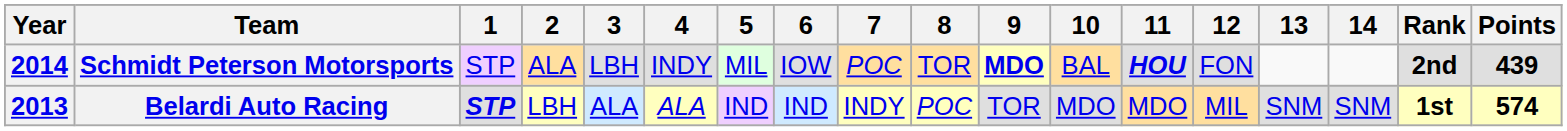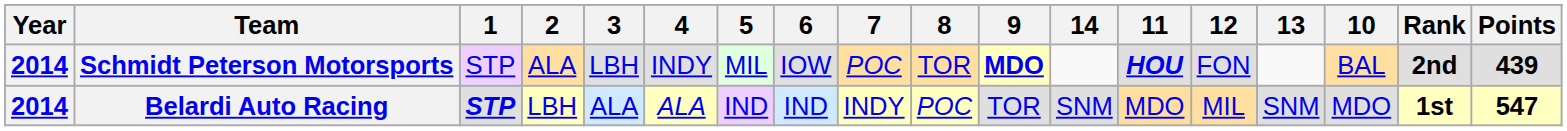columns swapped: 10 <-> 14
Belardi Auto Racing | Year: 2013 -> 2014
Belardi Auto Racing | Points: 574 -> 547
